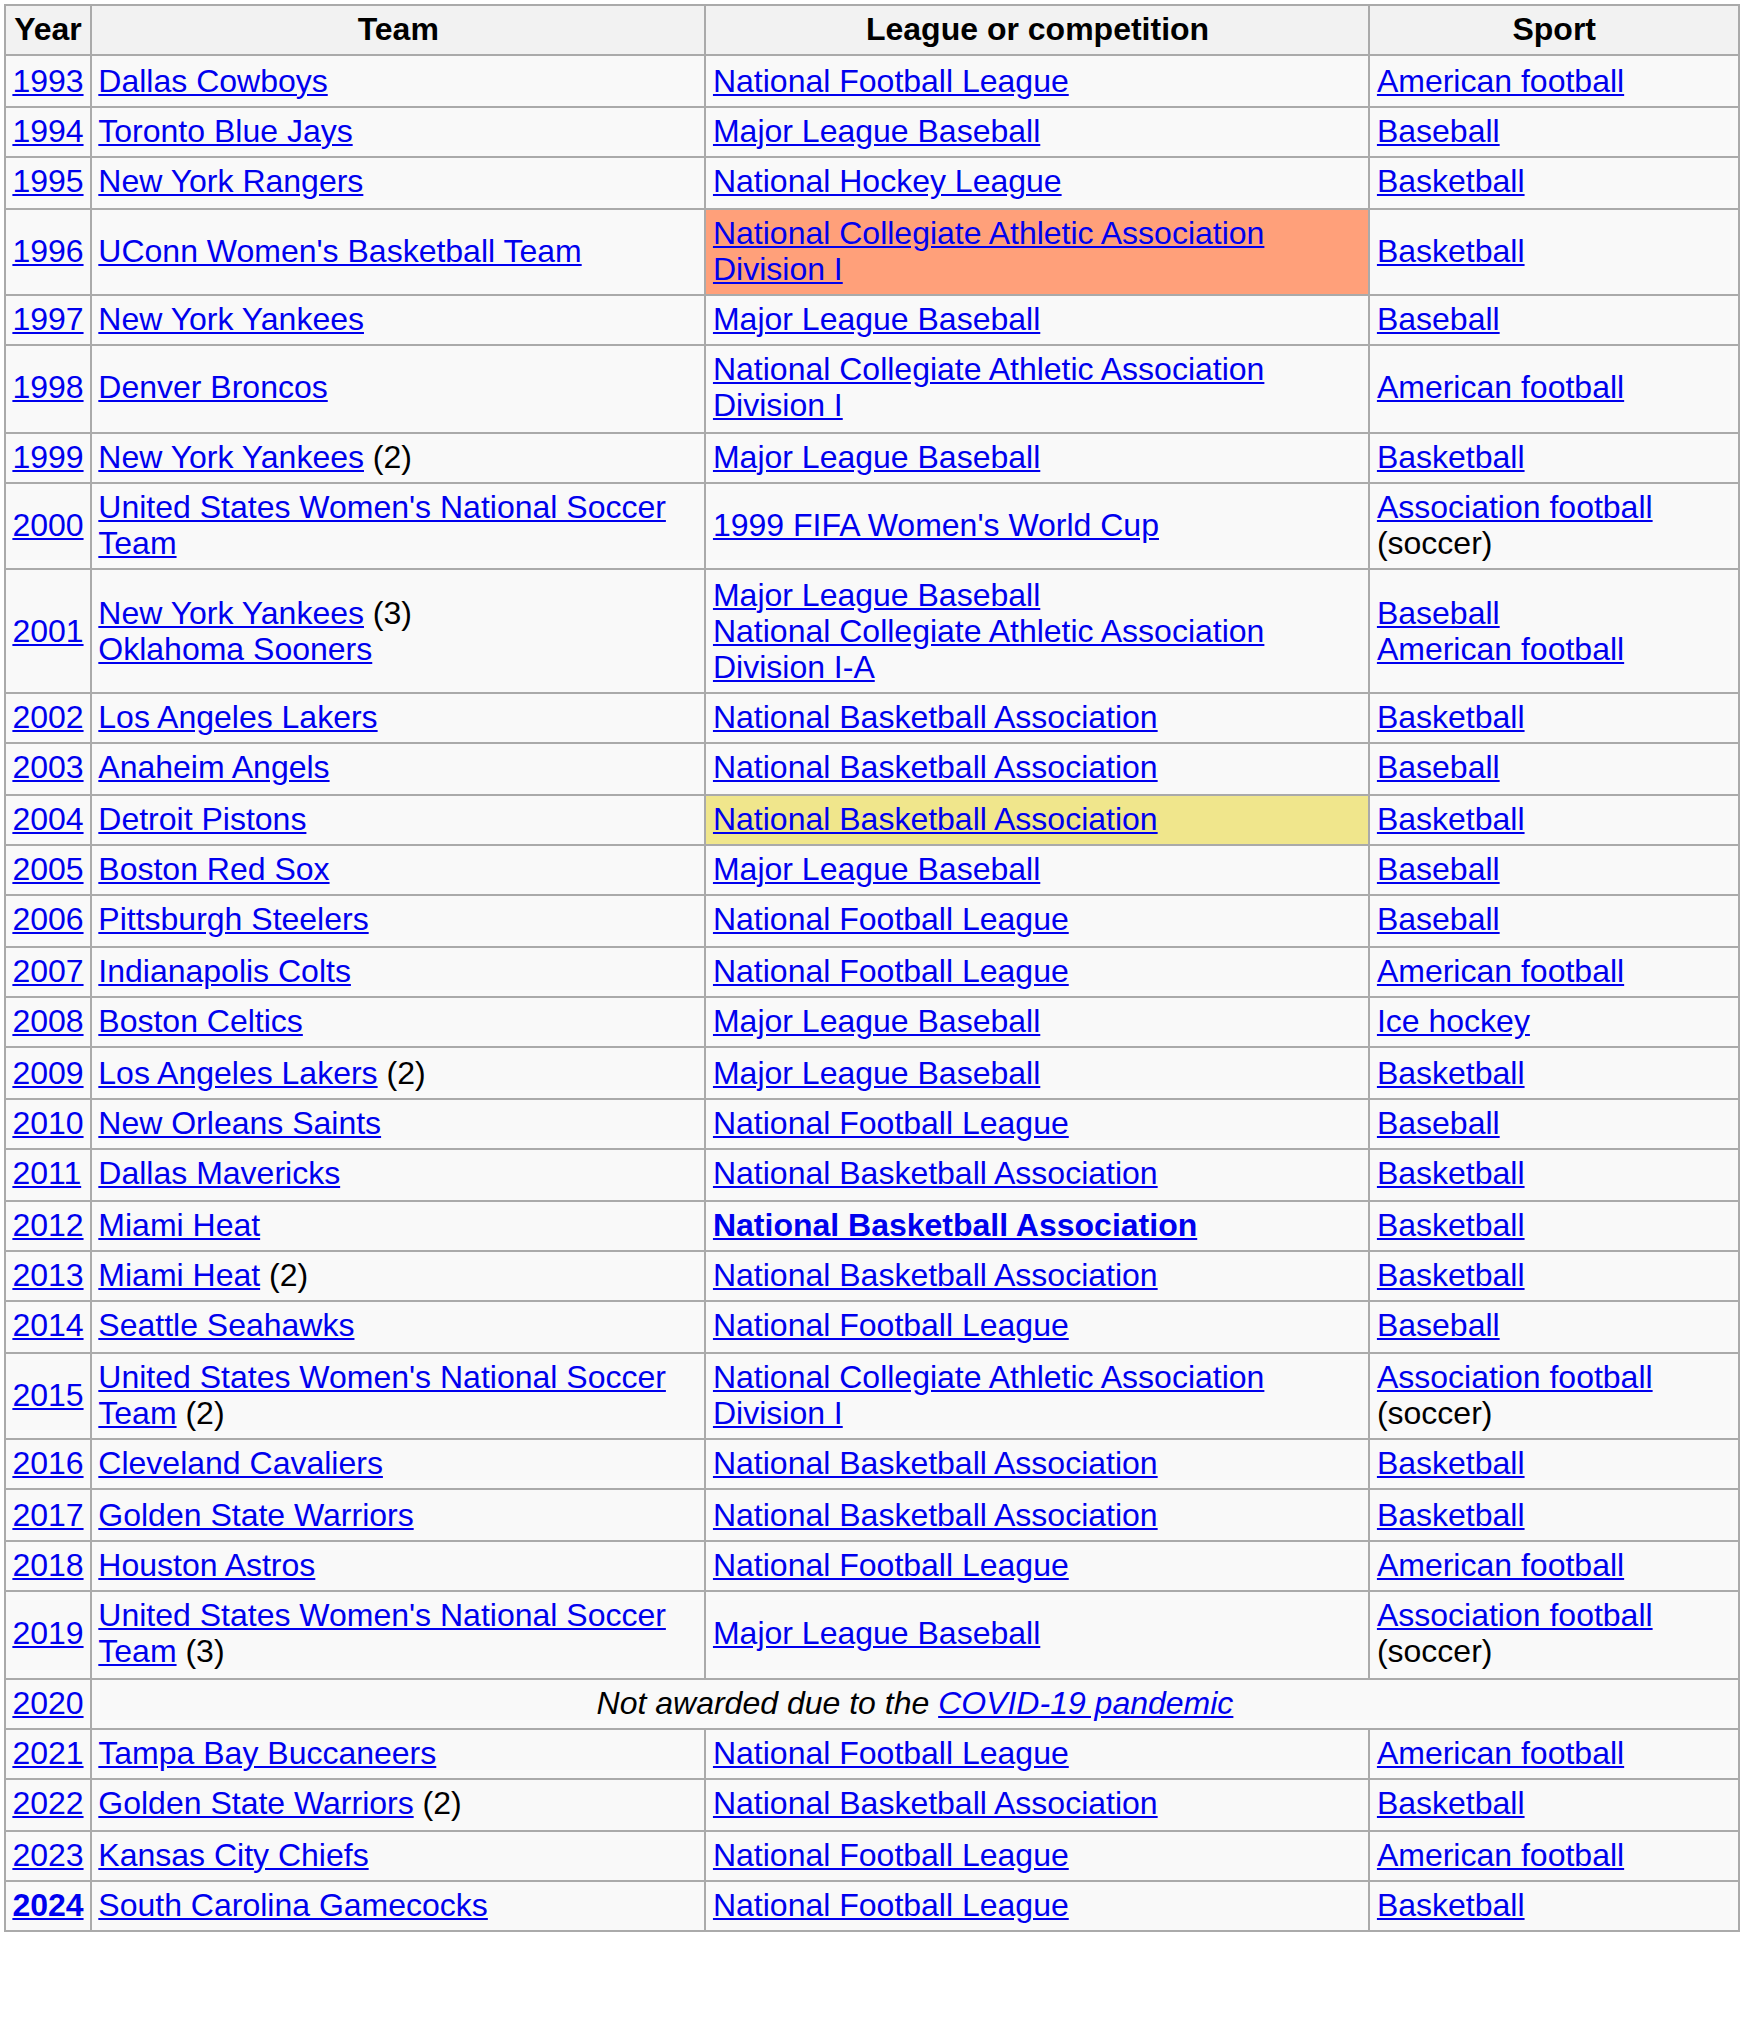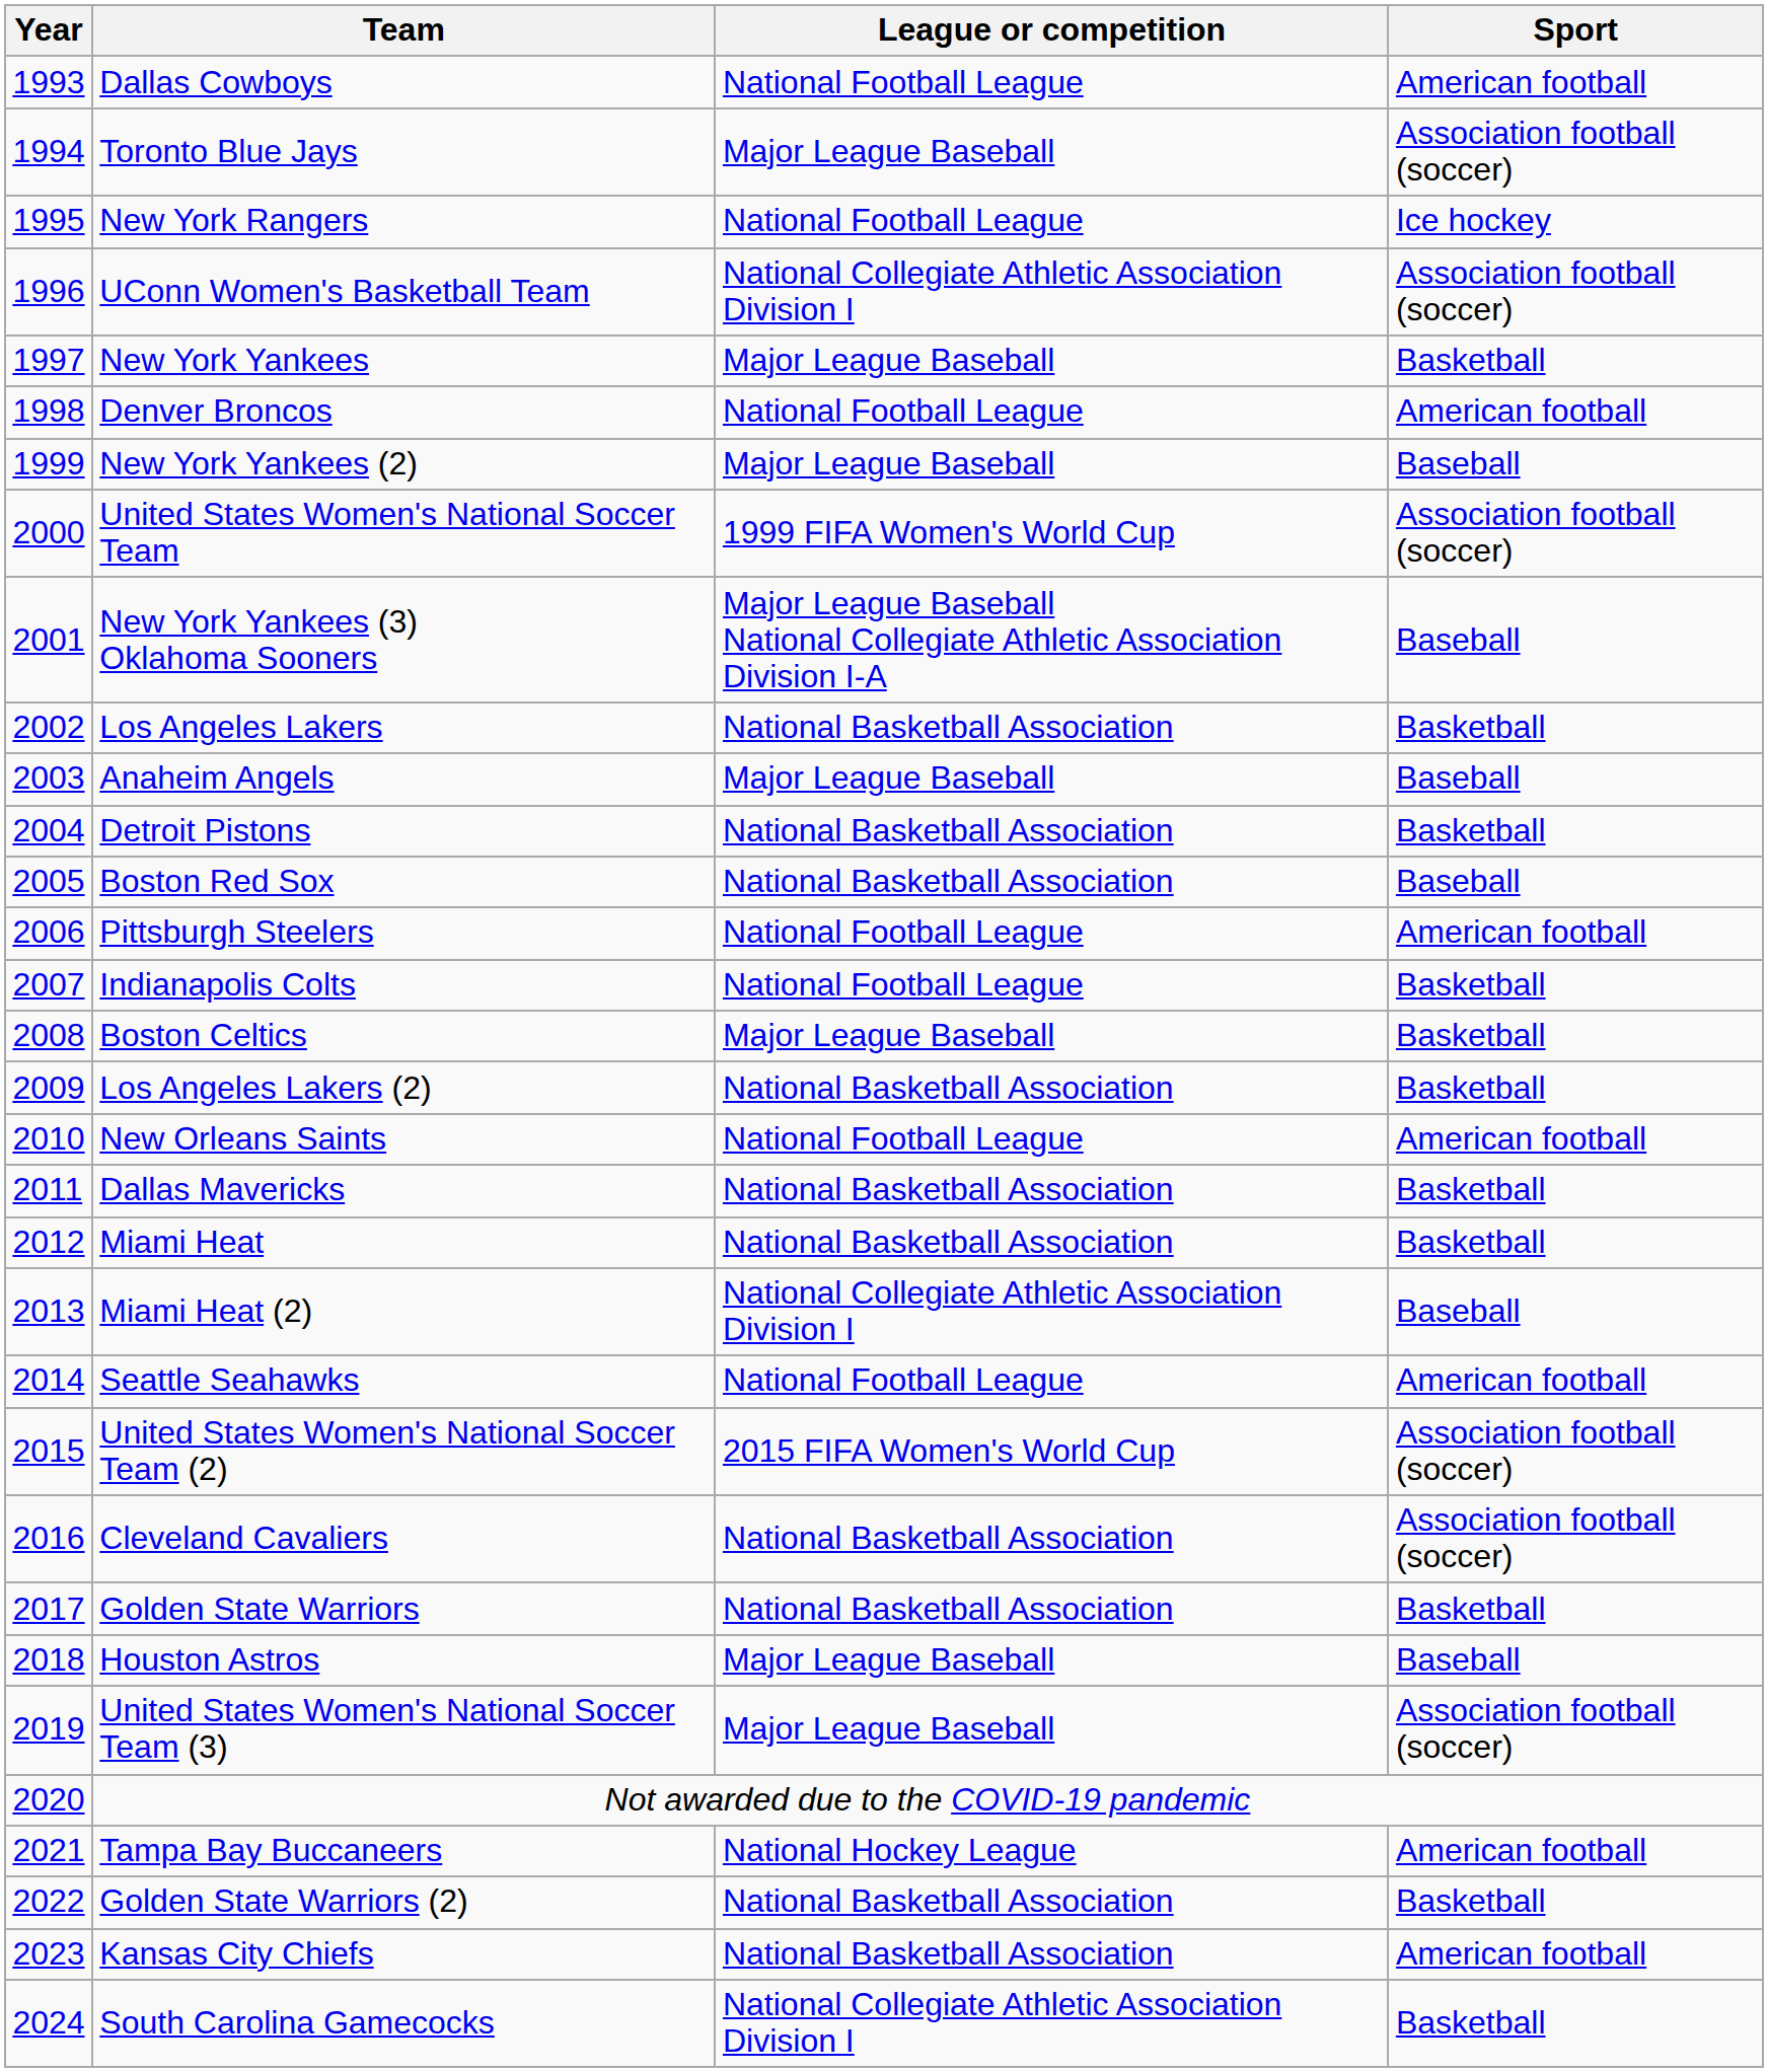Toronto Blue Jays | Sport: Baseball -> Association football (soccer)
New York Rangers | League or competition: National Hockey League -> National Football League
New York Rangers | Sport: Basketball -> Ice hockey
UConn Women's Basketball Team | League or competition: lightsalmon background -> no background
UConn Women's Basketball Team | Sport: Basketball -> Association football (soccer)
New York Yankees | Sport: Baseball -> Basketball
Denver Broncos | League or competition: National Collegiate Athletic Association Division I -> National Football League
New York Yankees (2) | Sport: Basketball -> Baseball
New York Yankees (3) Oklahoma Sooners | Sport: Baseball American football -> Baseball
Anaheim Angels | League or competition: National Basketball Association -> Major League Baseball
Detroit Pistons | League or competition: khaki background -> no background
Boston Red Sox | League or competition: Major League Baseball -> National Basketball Association
Pittsburgh Steelers | Sport: Baseball -> American football
Indianapolis Colts | Sport: American football -> Basketball
Boston Celtics | Sport: Ice hockey -> Basketball
Los Angeles Lakers (2) | League or competition: Major League Baseball -> National Basketball Association
New Orleans Saints | Sport: Baseball -> American football
Miami Heat | League or competition: bold -> normal
Miami Heat (2) | League or competition: National Basketball Association -> National Collegiate Athletic Association Division I
Miami Heat (2) | Sport: Basketball -> Baseball
Seattle Seahawks | Sport: Baseball -> American football
United States Women's National Soccer Team (2) | League or competition: National Collegiate Athletic Association Division I -> 2015 FIFA Women's World Cup
Cleveland Cavaliers | Sport: Basketball -> Association football (soccer)
Houston Astros | League or competition: National Football League -> Major League Baseball
Houston Astros | Sport: American football -> Baseball
Tampa Bay Buccaneers | League or competition: National Football League -> National Hockey League
Kansas City Chiefs | League or competition: National Football League -> National Basketball Association
South Carolina Gamecocks | Year: bold -> normal
South Carolina Gamecocks | League or competition: National Football League -> National Collegiate Athletic Association Division I
